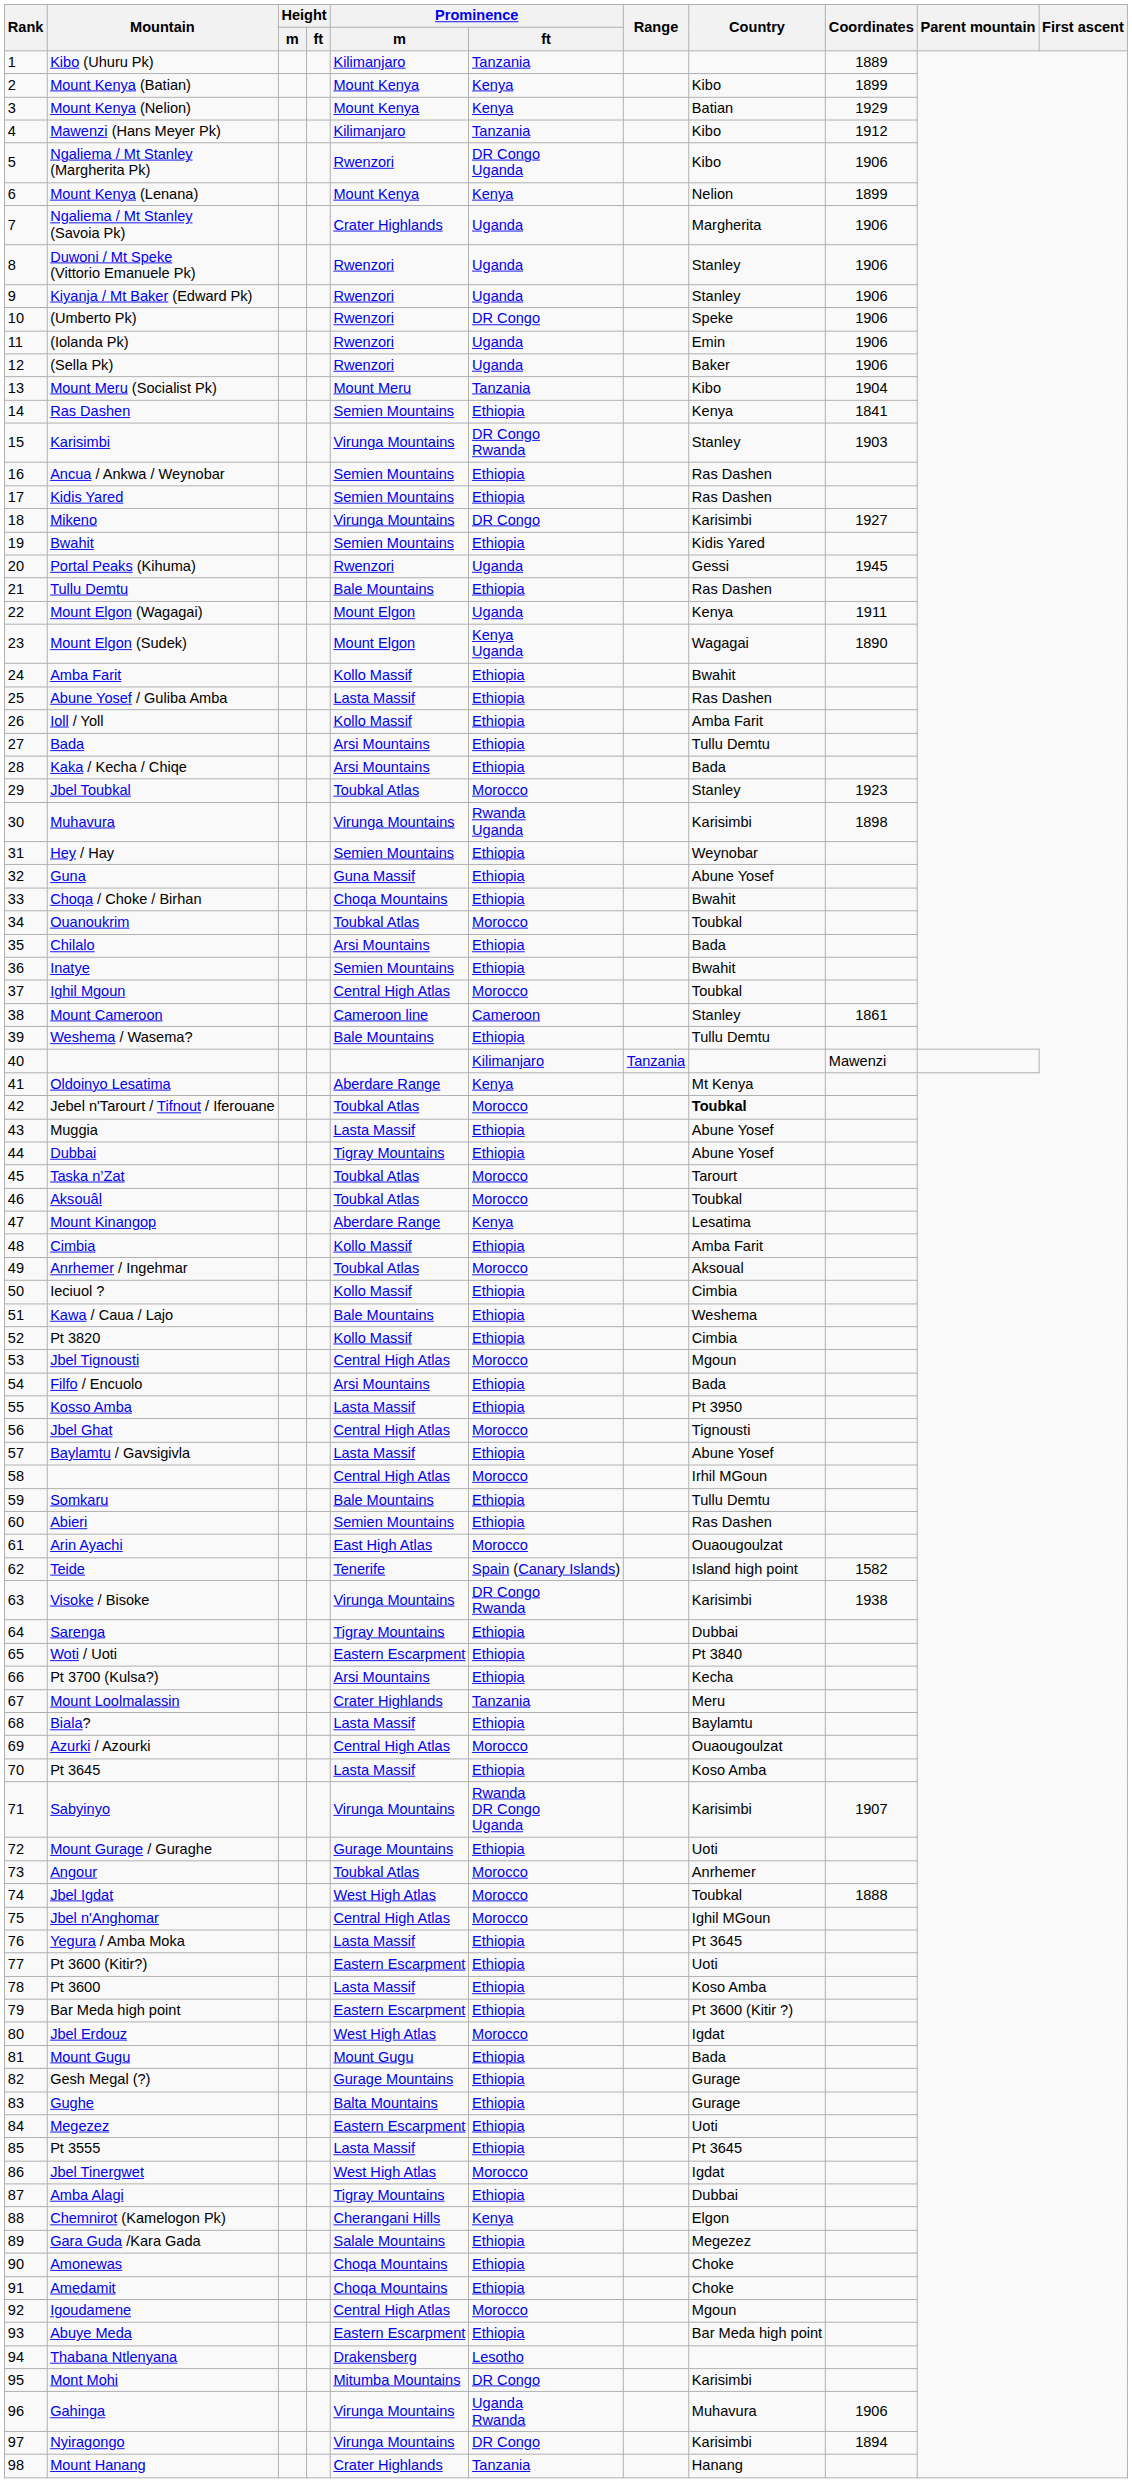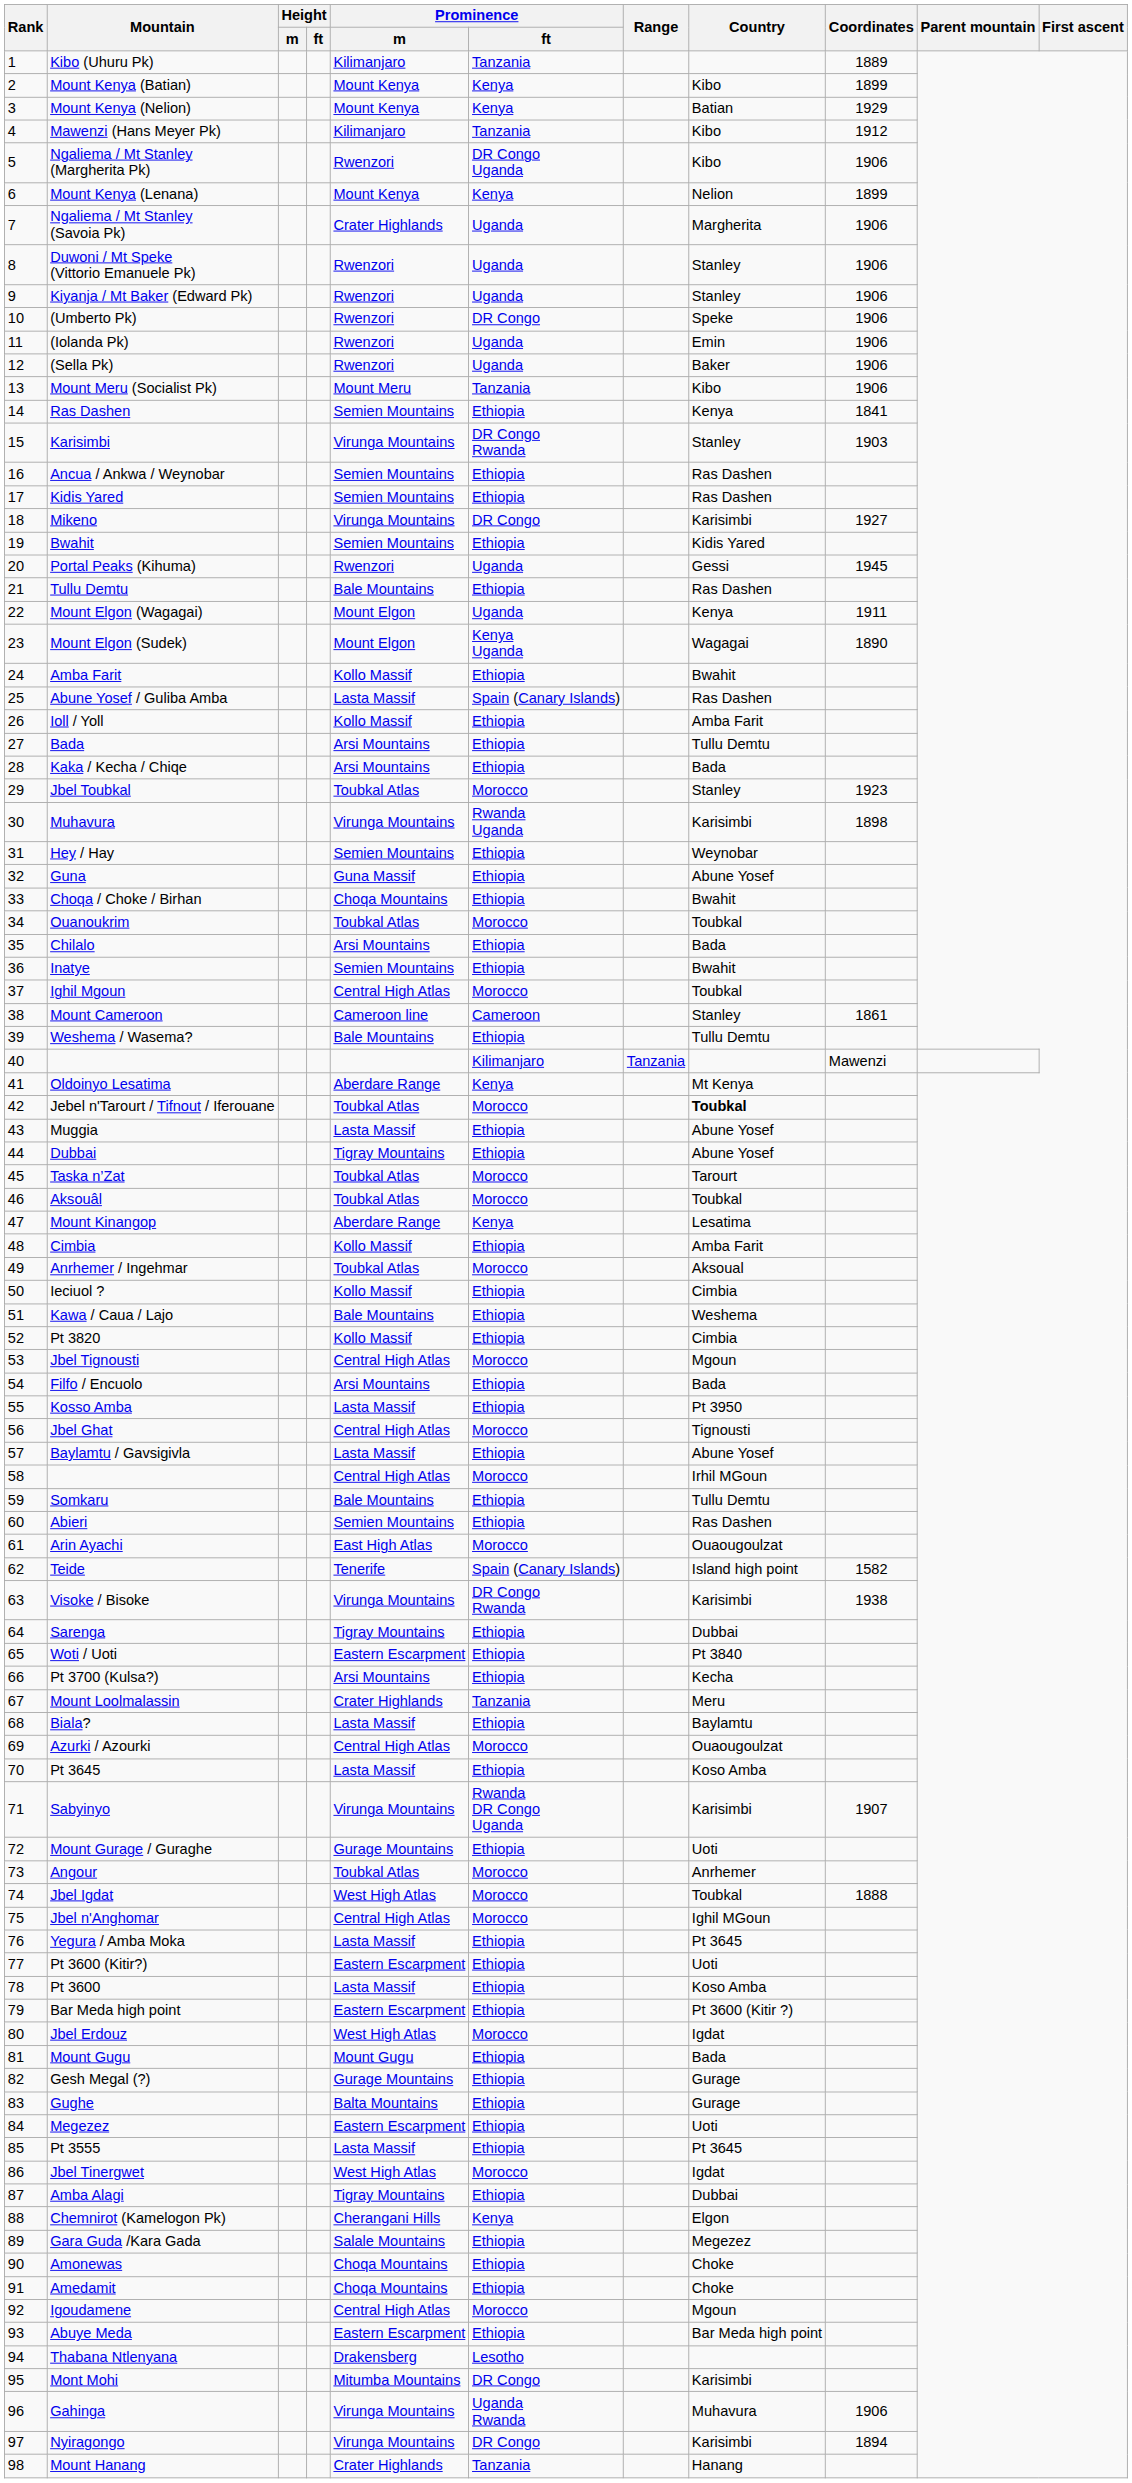Mount Meru (Socialist Pk) | Coordinates: 1904 -> 1906
Abune Yosef / Guliba Amba | Prominence / ft: Ethiopia -> Spain (Canary Islands)
